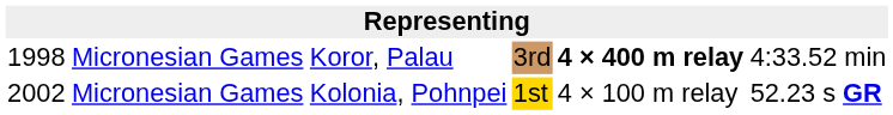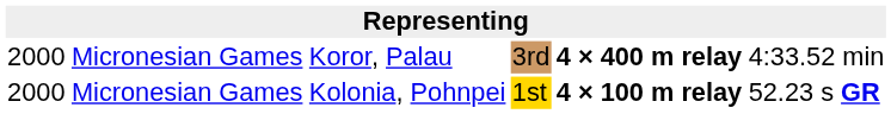Koror, Palau | column 1: 1998 -> 2000
Kolonia, Pohnpei | column 1: 2002 -> 2000
Kolonia, Pohnpei | column 5: normal -> bold
